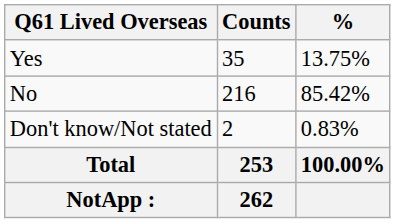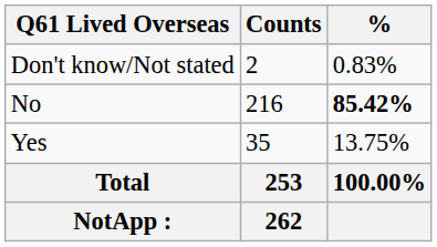rows swapped: Yes <-> Don't know/Not stated
No | %: normal -> bold
